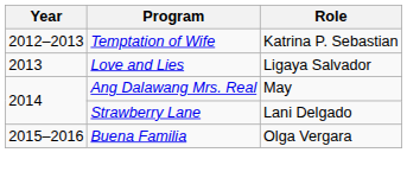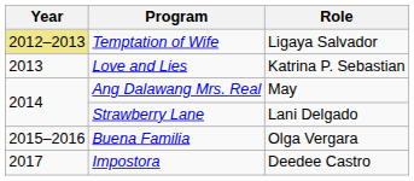Temptation of Wife | Year: no background -> khaki background
Temptation of Wife | Role: Katrina P. Sebastian -> Ligaya Salvador
Love and Lies | Role: Ligaya Salvador -> Katrina P. Sebastian
+ row: 2017 | Impostora | Deedee Castro
